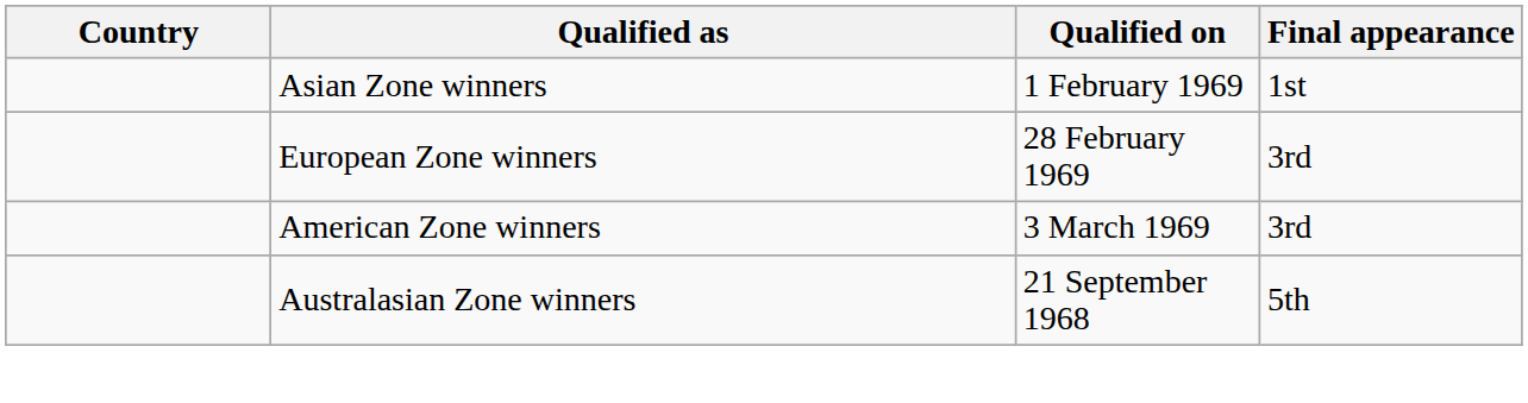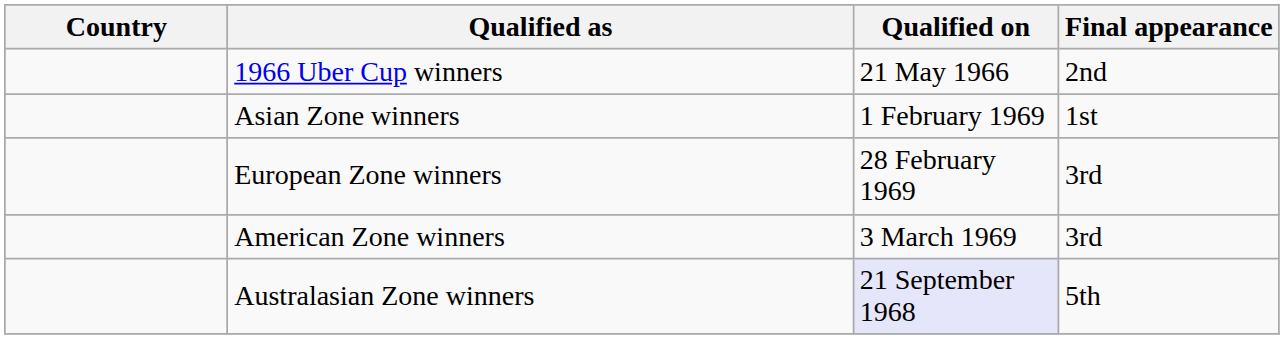+ row: 1966 Uber Cup winners | 21 May 1966 | 2nd
Australasian Zone winners | Qualified on: no background -> lavender background
